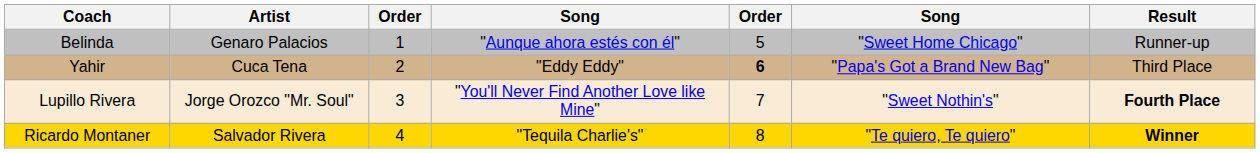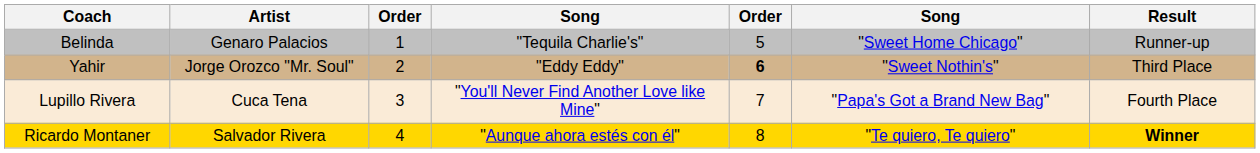Belinda | column 4: "Aunque ahora estés con él" -> "Tequila Charlie's"
Yahir | Artist: Cuca Tena -> Jorge Orozco "Mr. Soul"
Yahir | column 6: "Papa's Got a Brand New Bag" -> "Sweet Nothin's"
Lupillo Rivera | Artist: Jorge Orozco "Mr. Soul" -> Cuca Tena
Lupillo Rivera | column 6: "Sweet Nothin's" -> "Papa's Got a Brand New Bag"
Lupillo Rivera | Result: bold -> normal
Ricardo Montaner | column 4: "Tequila Charlie's" -> "Aunque ahora estés con él"
